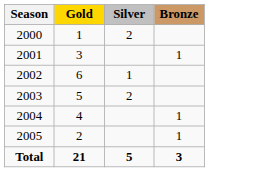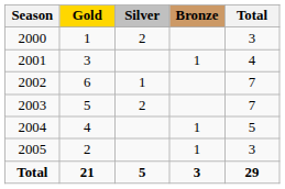+ column: Total | 3 | 4 | 7 | 7 | 5 | 3 | 29
